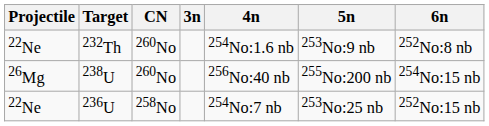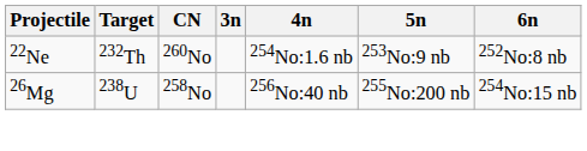238U | CN: 260No -> 258No
- row: 22Ne | 236U | 258No | 254No:7 nb | 253No:25 nb | 252No:15 nb
